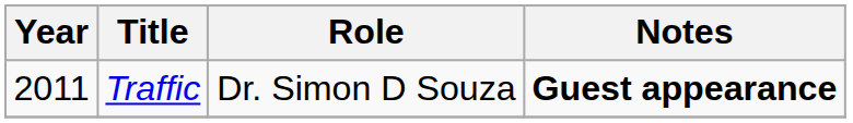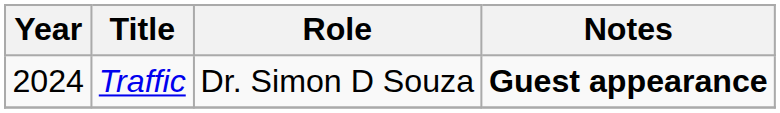Traffic | Year: 2011 -> 2024
